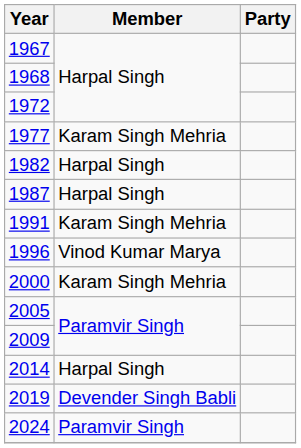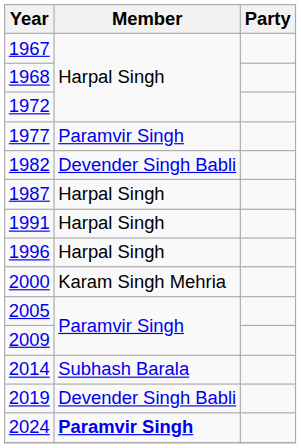1977 | Member: Karam Singh Mehria -> Paramvir Singh
1982 | Member: Harpal Singh -> Devender Singh Babli
1991 | Member: Karam Singh Mehria -> Harpal Singh
1996 | Member: Vinod Kumar Marya -> Harpal Singh
2014 | Member: Harpal Singh -> Subhash Barala
2024 | Member: normal -> bold
